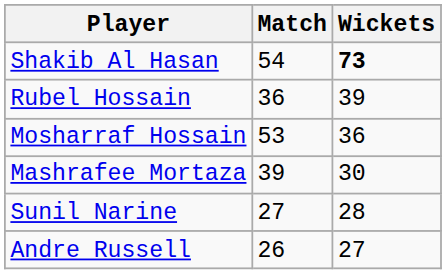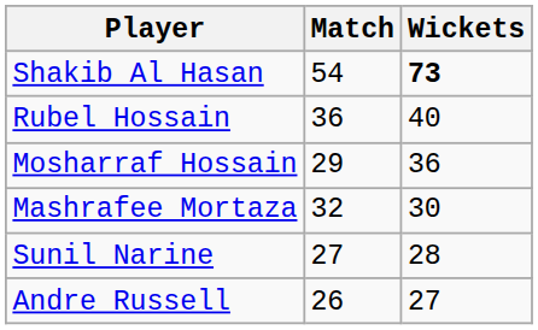Rubel Hossain | Wickets: 39 -> 40
Mosharraf Hossain | Match: 53 -> 29
Mashrafee Mortaza | Match: 39 -> 32
